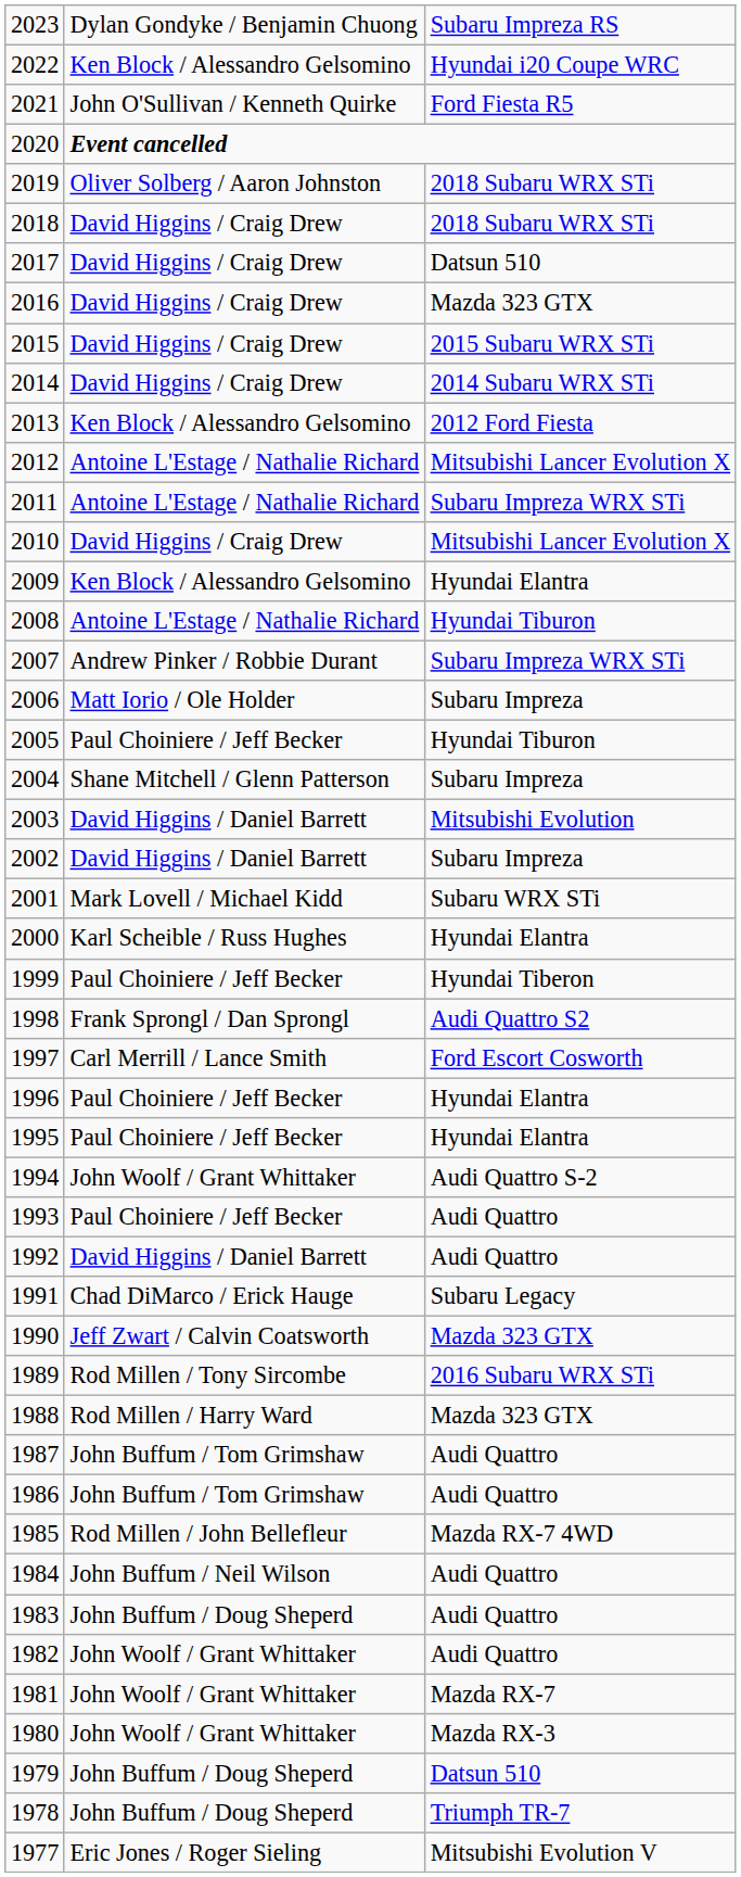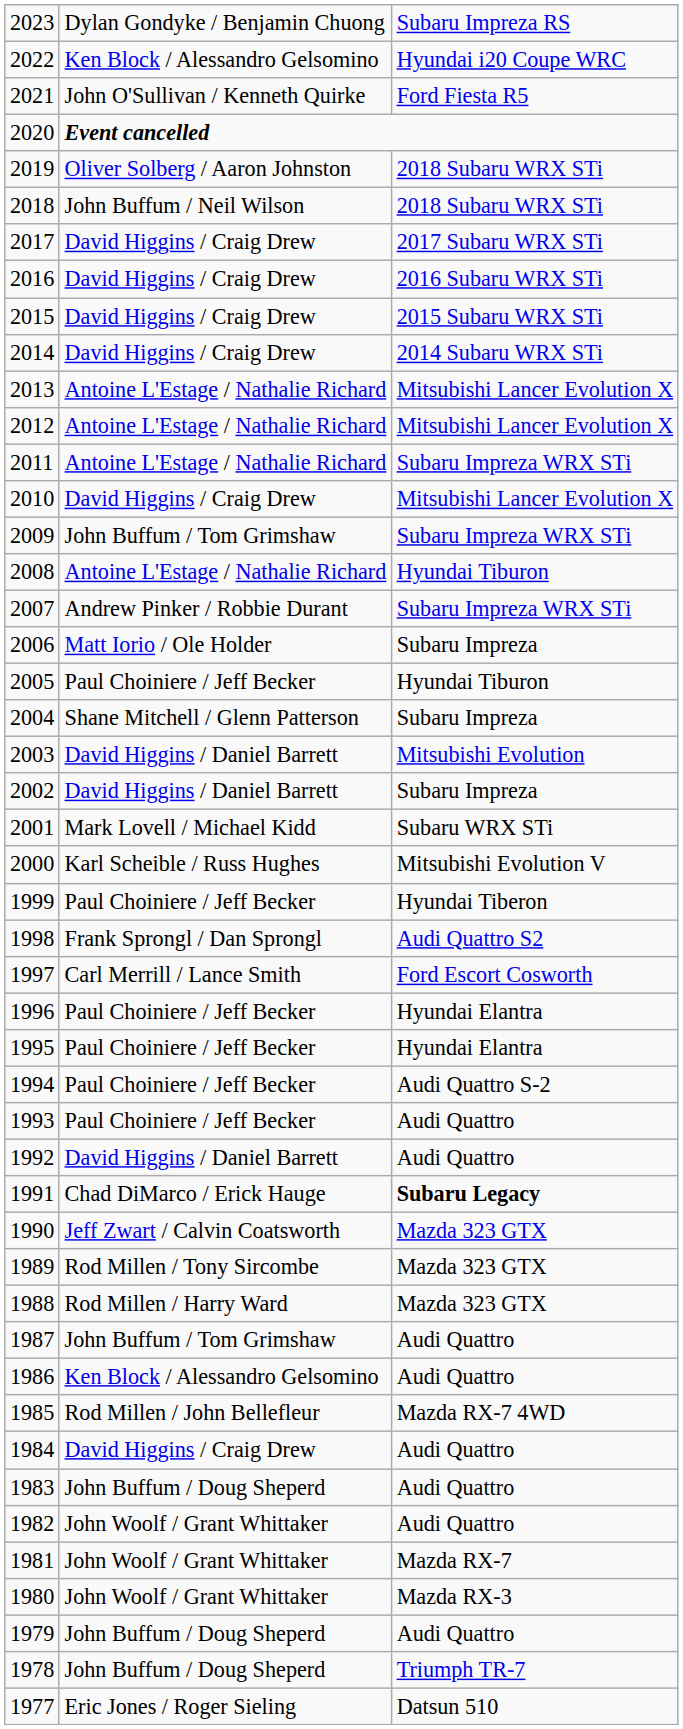2018 | column 2: David Higgins / Craig Drew -> John Buffum / Neil Wilson
2017 | column 3: Datsun 510 -> 2017 Subaru WRX STi
2016 | column 3: Mazda 323 GTX -> 2016 Subaru WRX STi
2013 | column 2: Ken Block / Alessandro Gelsomino -> Antoine L'Estage / Nathalie Richard
2013 | column 3: 2012 Ford Fiesta -> Mitsubishi Lancer Evolution X
2009 | column 2: Ken Block / Alessandro Gelsomino -> John Buffum / Tom Grimshaw
2009 | column 3: Hyundai Elantra -> Subaru Impreza WRX STi
2000 | column 3: Hyundai Elantra -> Mitsubishi Evolution V
1994 | column 2: John Woolf / Grant Whittaker -> Paul Choiniere / Jeff Becker
1991 | column 3: normal -> bold
1989 | column 3: 2016 Subaru WRX STi -> Mazda 323 GTX
1986 | column 2: John Buffum / Tom Grimshaw -> Ken Block / Alessandro Gelsomino
1984 | column 2: John Buffum / Neil Wilson -> David Higgins / Craig Drew
1979 | column 3: Datsun 510 -> Audi Quattro
1977 | column 3: Mitsubishi Evolution V -> Datsun 510
